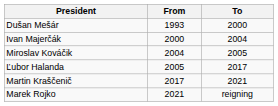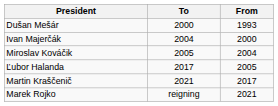columns swapped: From <-> To
